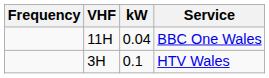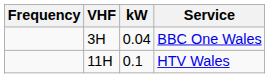BBC One Wales | VHF: 11H -> 3H
HTV Wales | VHF: 3H -> 11H
